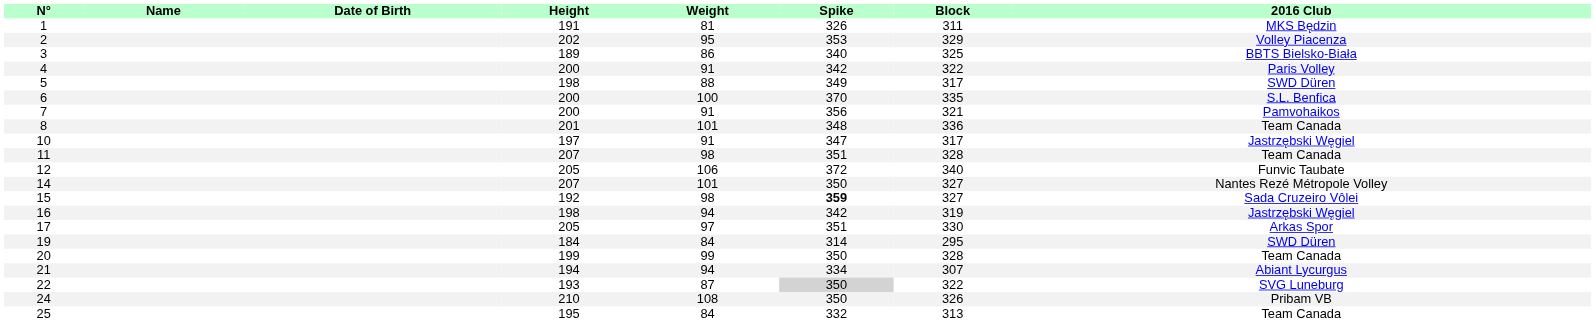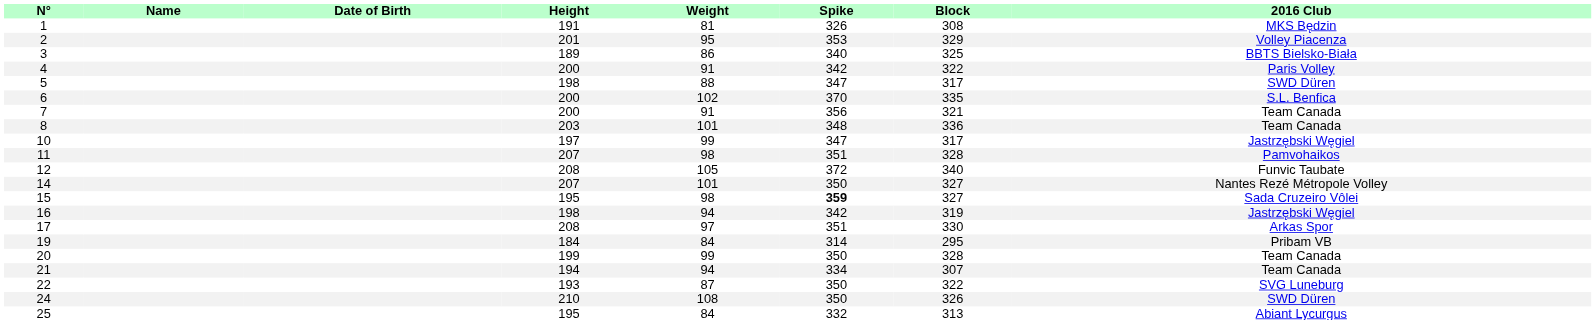1 | Block: 311 -> 308
2 | Height: 202 -> 201
5 | Spike: 349 -> 347
6 | Weight: 100 -> 102
7 | 2016 Club: Pamvohaikos -> Team Canada
8 | Height: 201 -> 203
10 | Weight: 91 -> 99
11 | 2016 Club: Team Canada -> Pamvohaikos
12 | Height: 205 -> 208
12 | Weight: 106 -> 105
15 | Height: 192 -> 195
17 | Height: 205 -> 208
19 | 2016 Club: SWD Düren -> Pribam VB
21 | 2016 Club: Abiant Lycurgus -> Team Canada
22 | Spike: lightgrey background -> no background
24 | 2016 Club: Pribam VB -> SWD Düren
25 | 2016 Club: Team Canada -> Abiant Lycurgus
